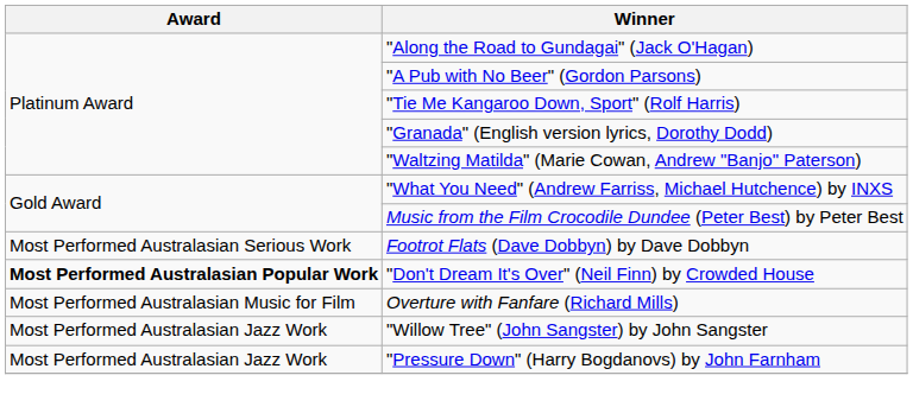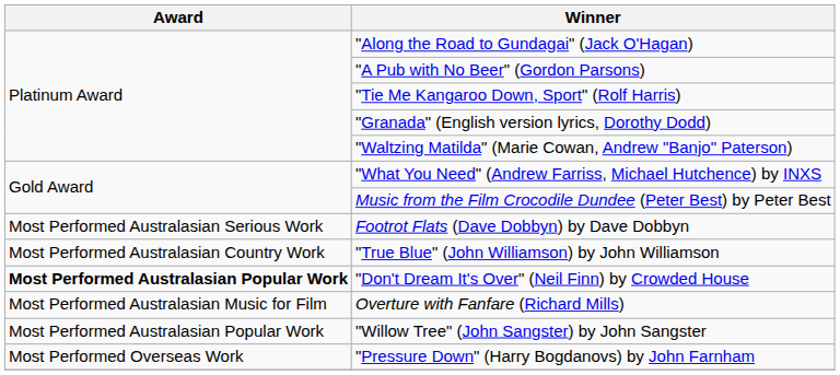+ row: Most Performed Australasian Country Work | "True Blue" (John Williamson) by John Williamson
"Willow Tree" (John Sangster) by John Sangster | Award: Most Performed Australasian Jazz Work -> Most Performed Australasian Popular Work
"Pressure Down" (Harry Bogdanovs) by John Farnham | Award: Most Performed Australasian Jazz Work -> Most Performed Overseas Work
